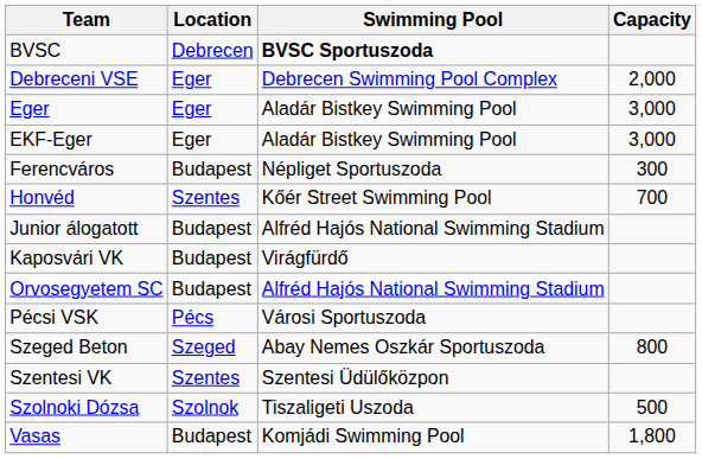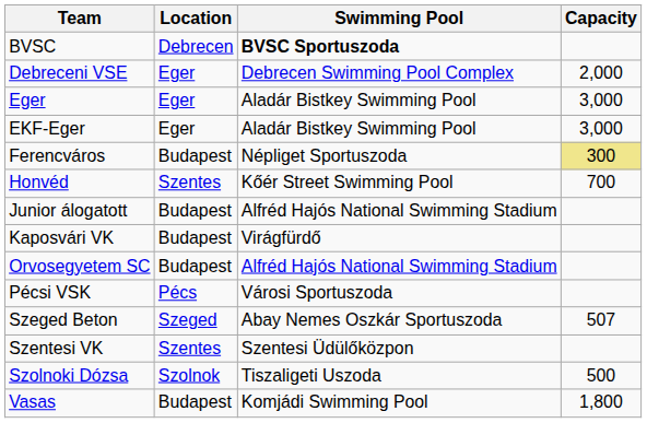Ferencváros | Capacity: no background -> khaki background
Szeged Beton | Capacity: 800 -> 507
